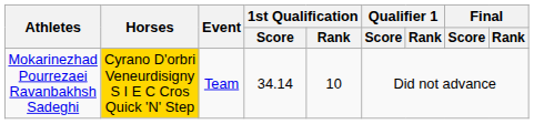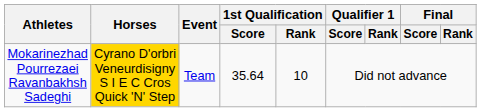Mokarinezhad Pourrezaei Ravanbakhsh Sadeghi | 1st Qualification / Score: 34.14 -> 35.64
